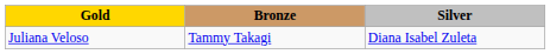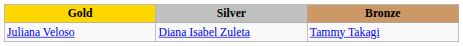columns swapped: Silver <-> Bronze
